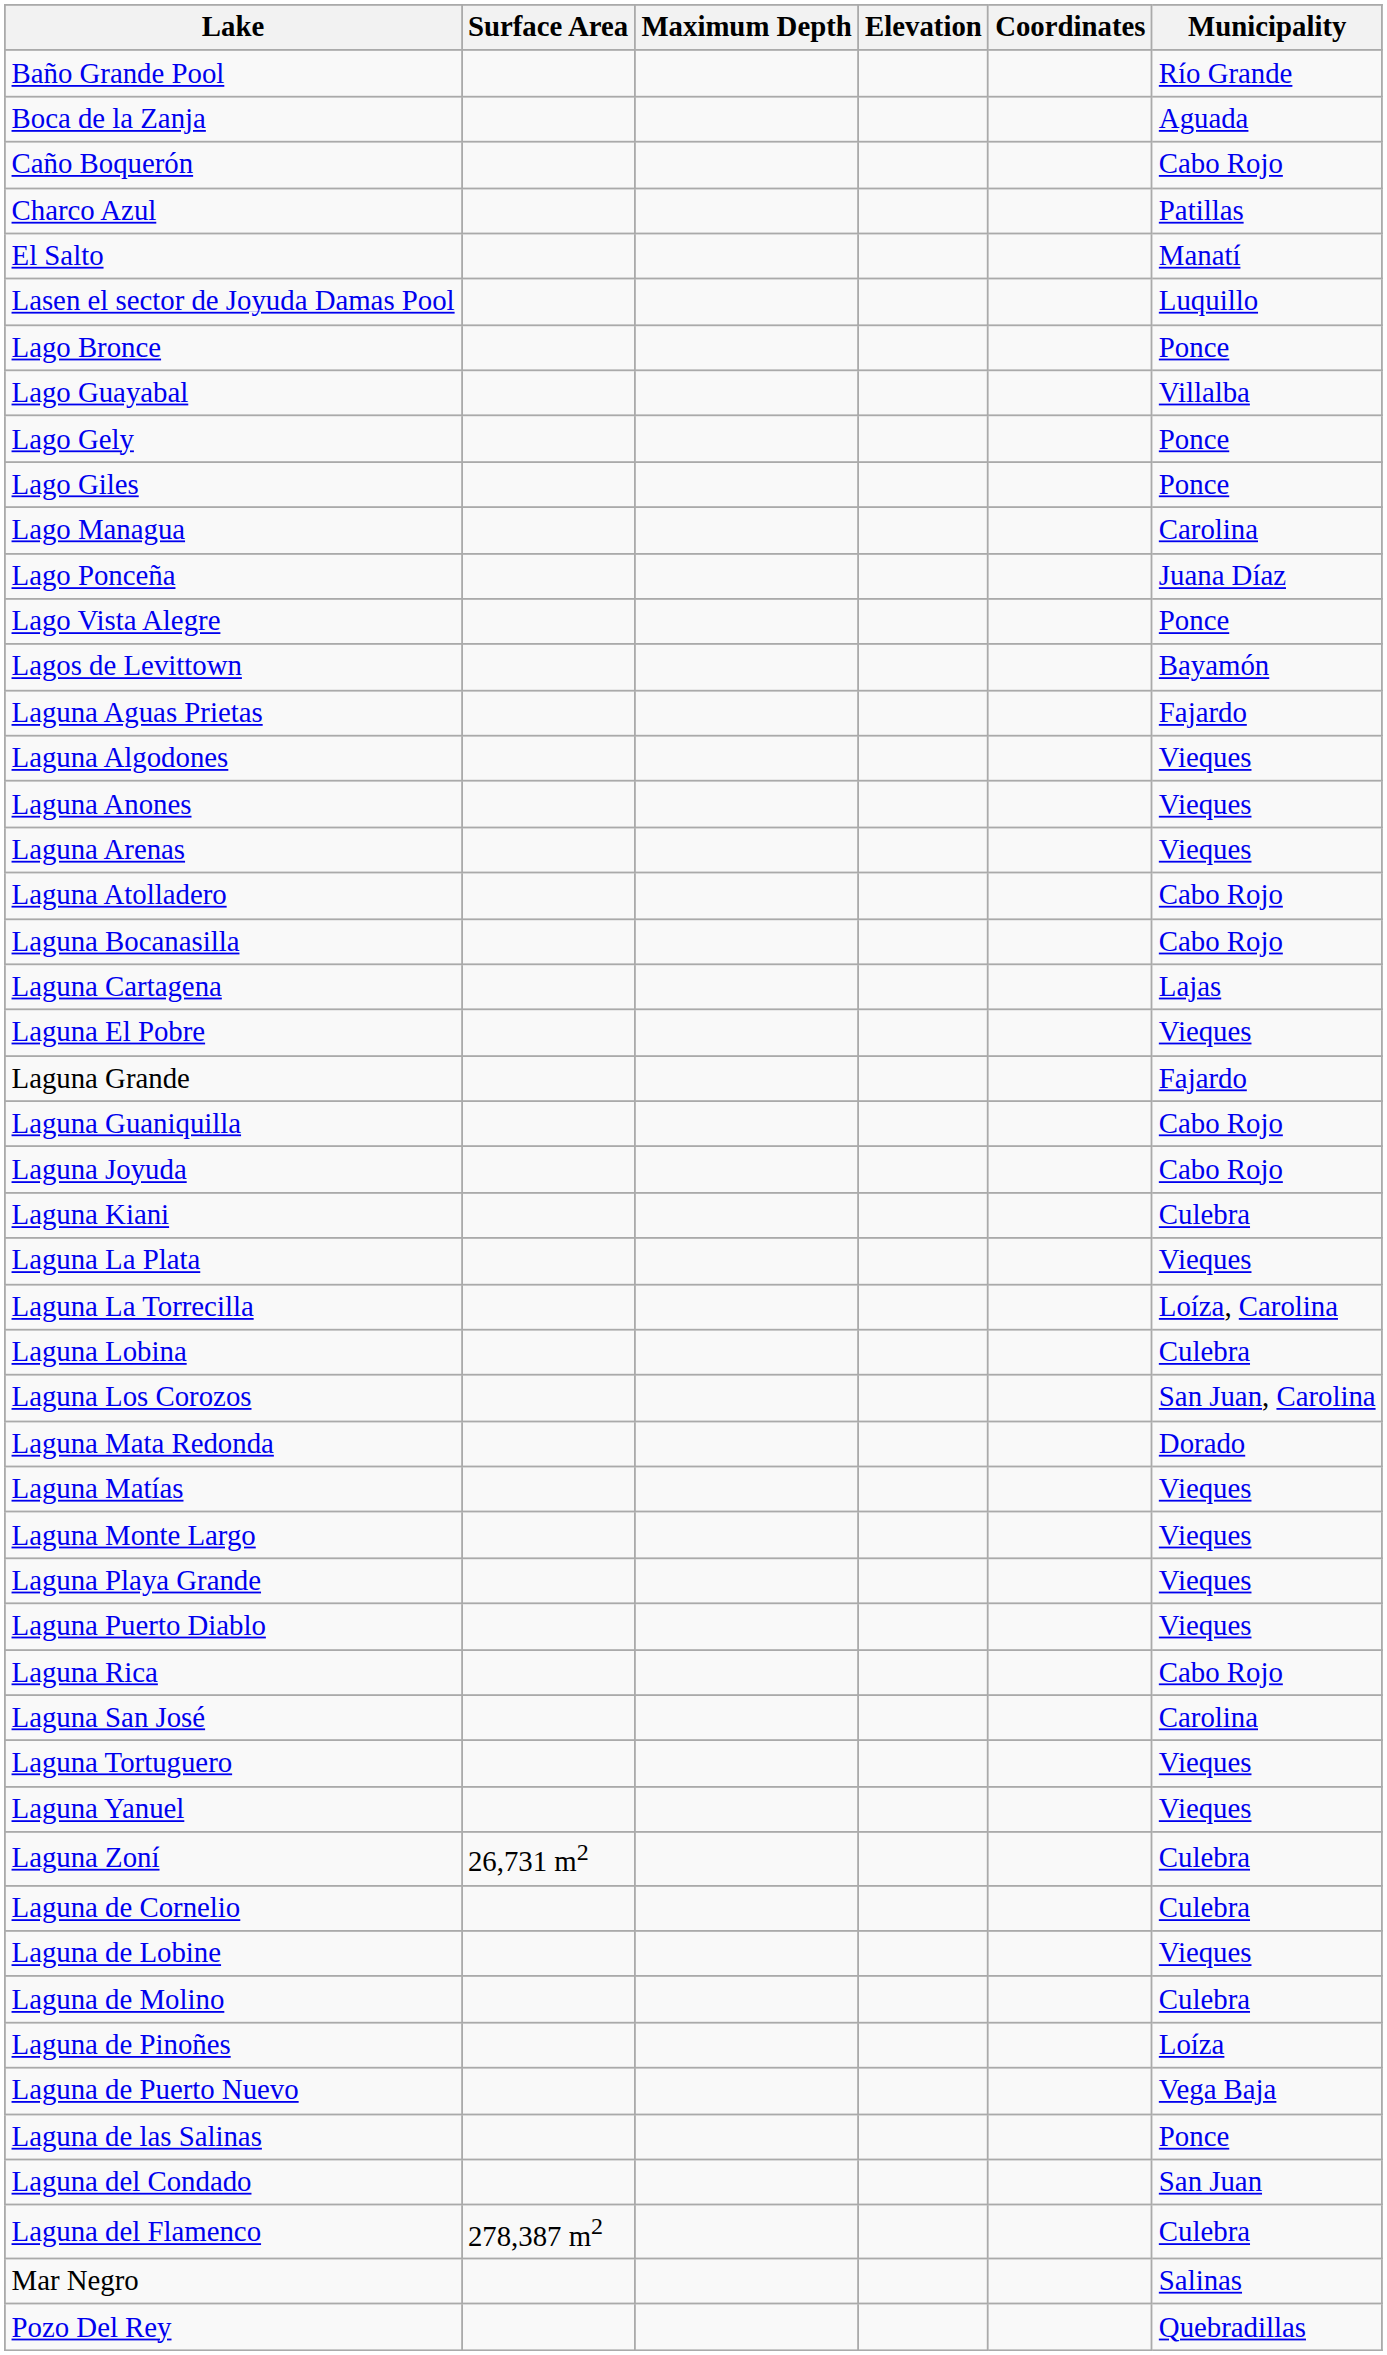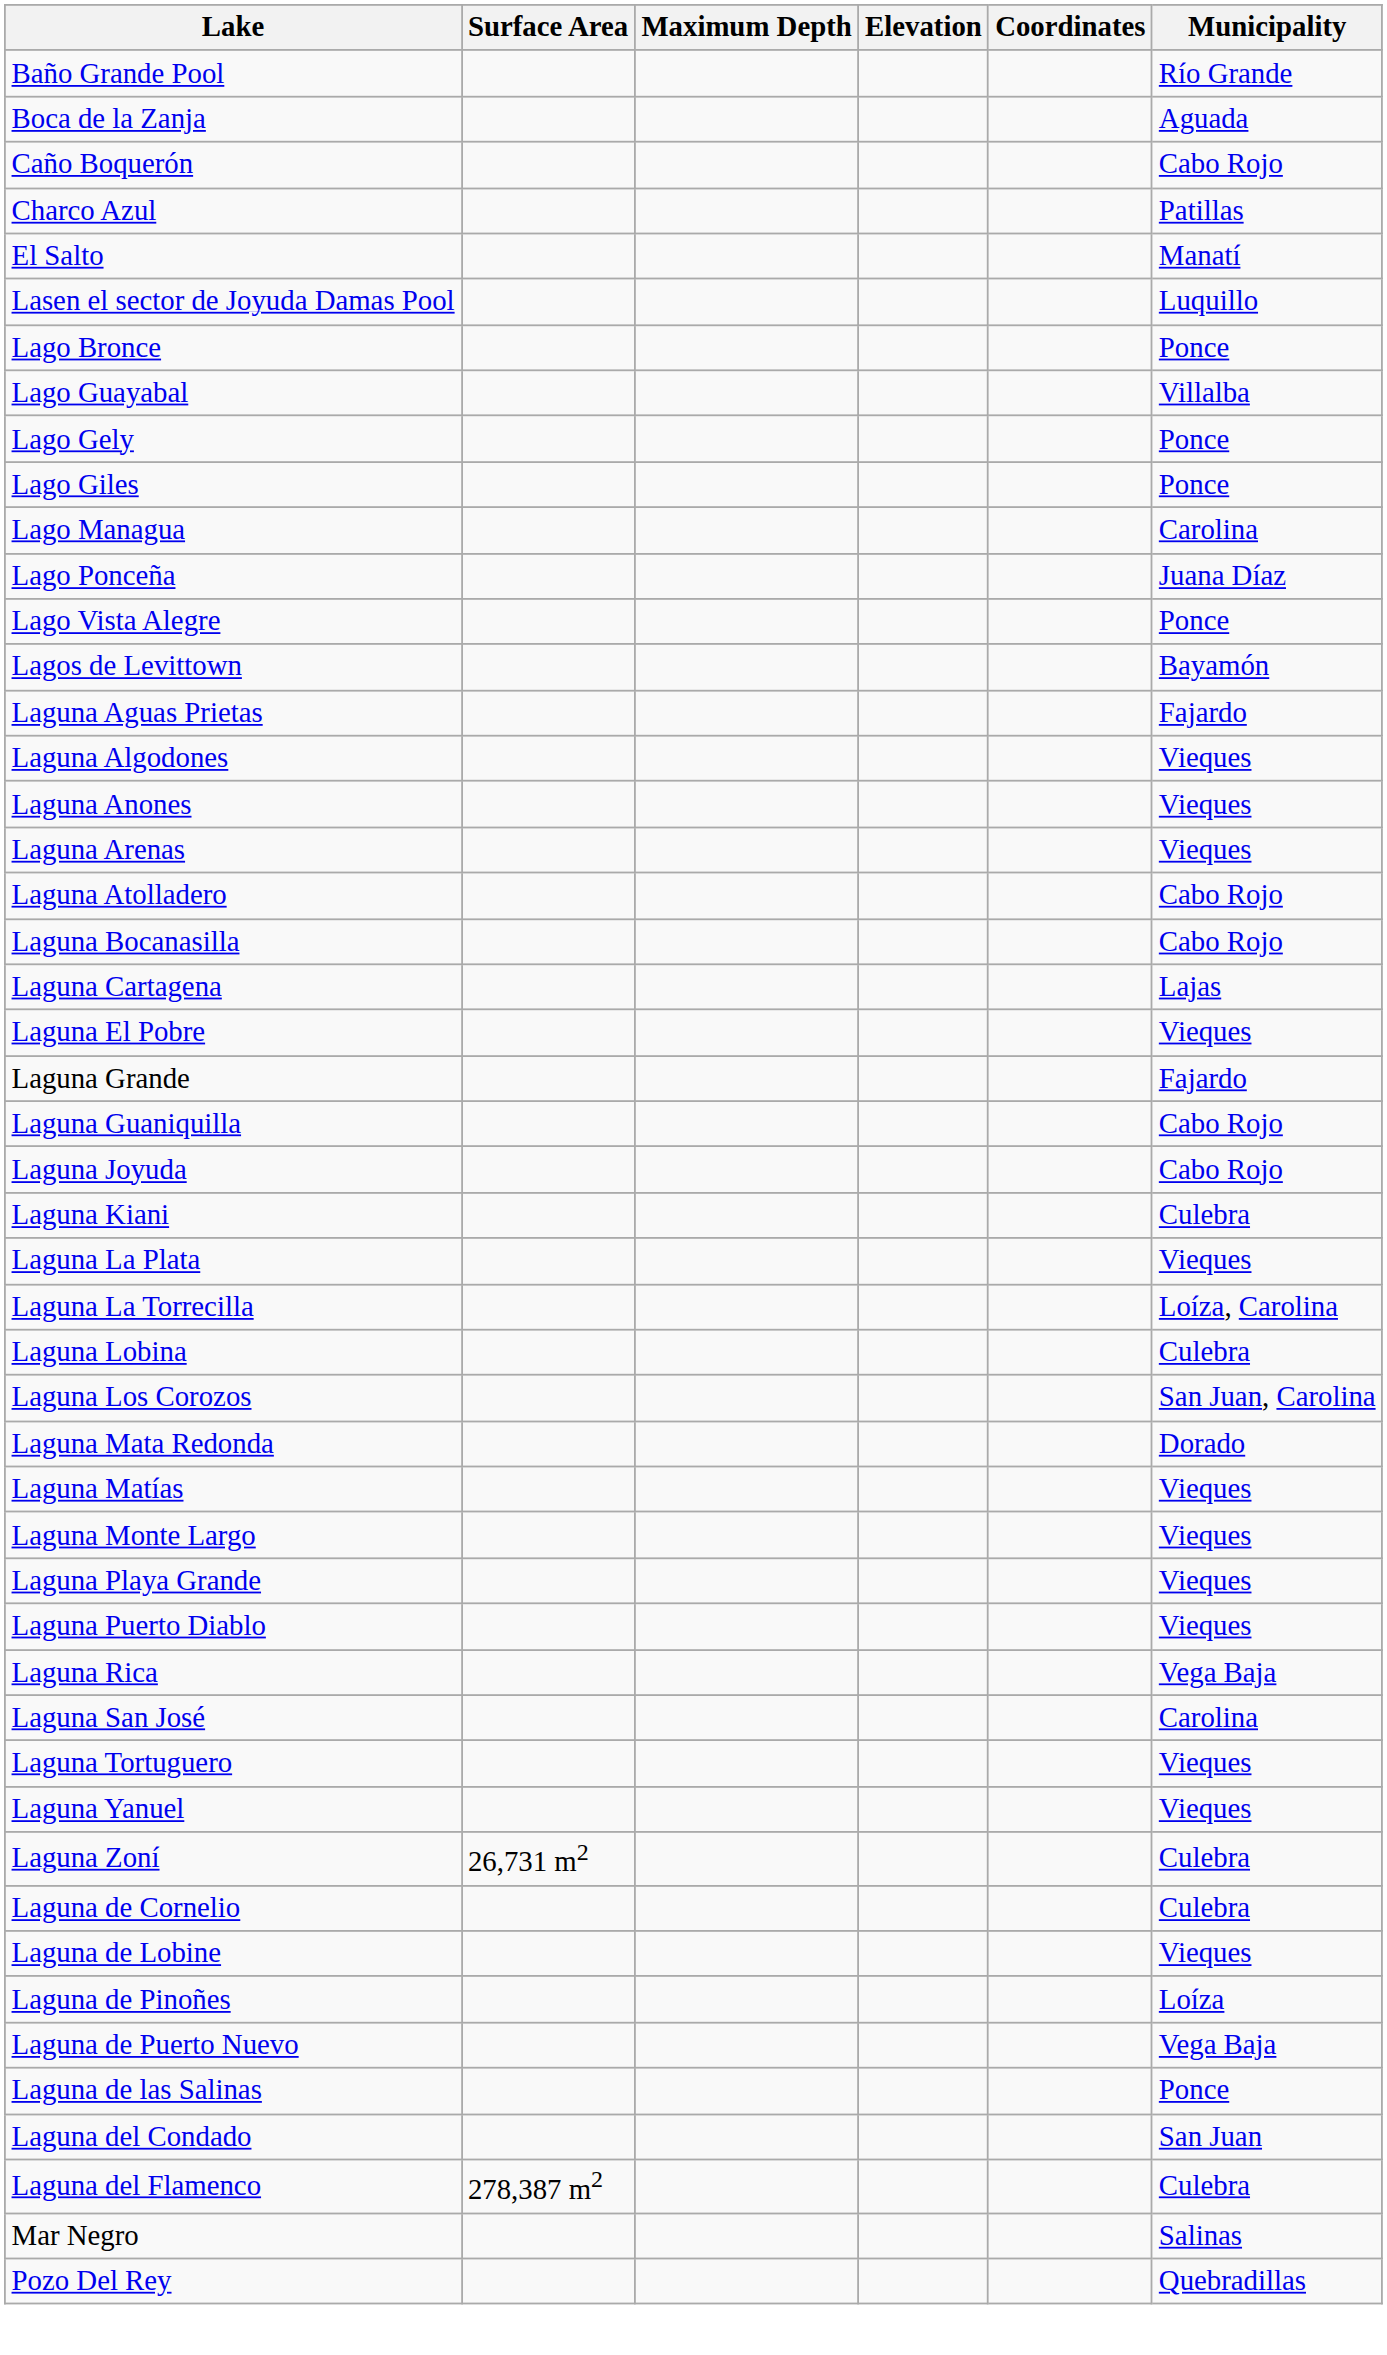Laguna Rica | Municipality: Cabo Rojo -> Vega Baja
- row: Laguna de Molino | Culebra
